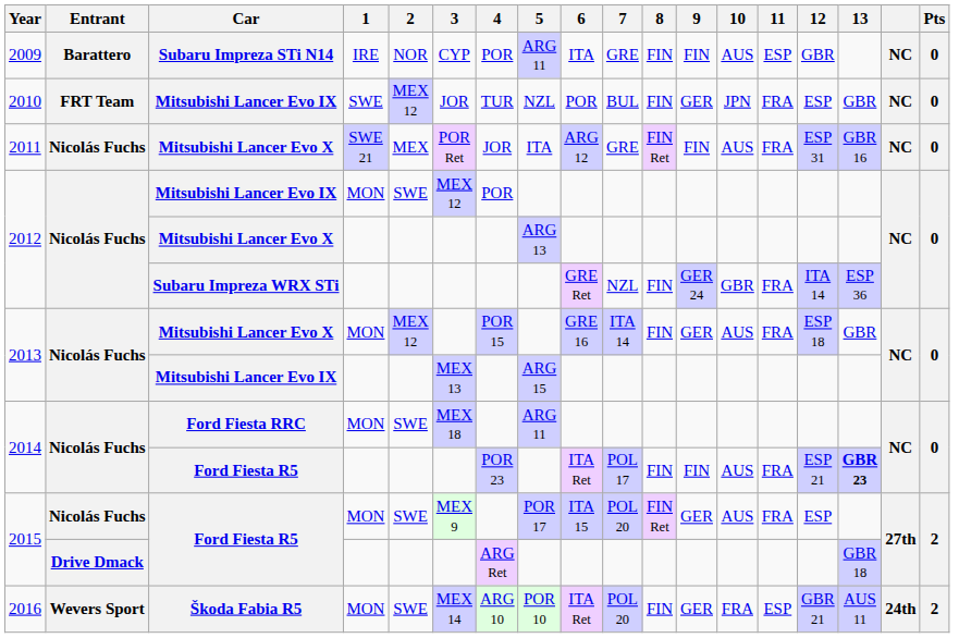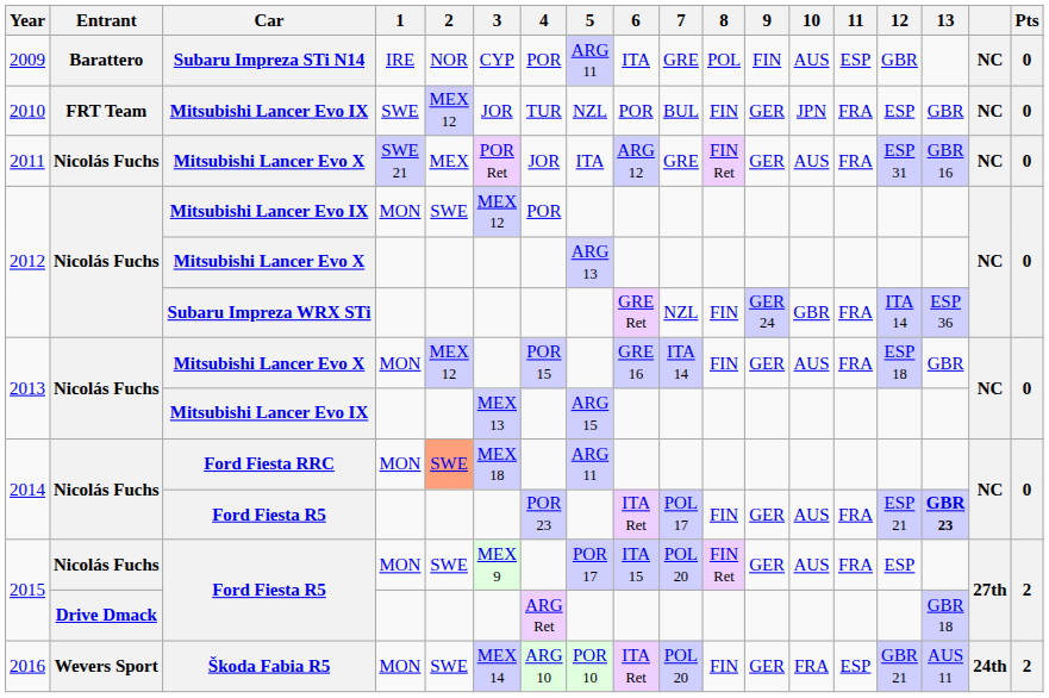2009 | 8: FIN -> POL
2011 | 9: FIN -> GER
2014 / Ford Fiesta RRC | 2: no background -> lightsalmon background
2014 / Ford Fiesta R5 | 9: FIN -> GER
